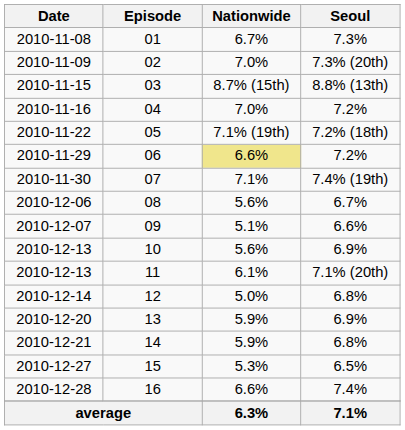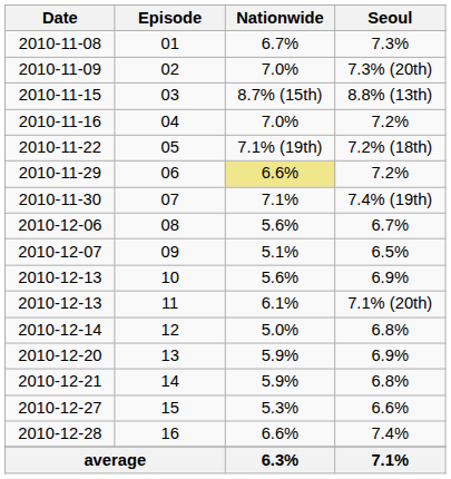09 | Seoul: 6.6% -> 6.5%
15 | Seoul: 6.5% -> 6.6%
